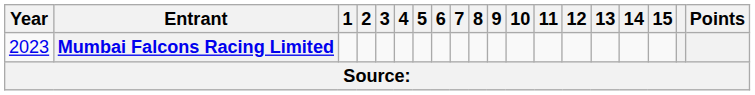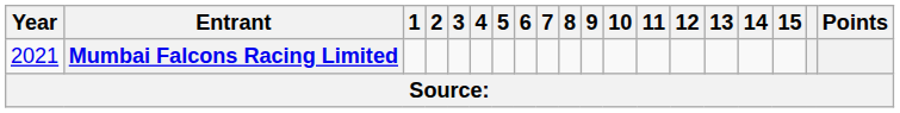Mumbai Falcons Racing Limited | Year: 2023 -> 2021
